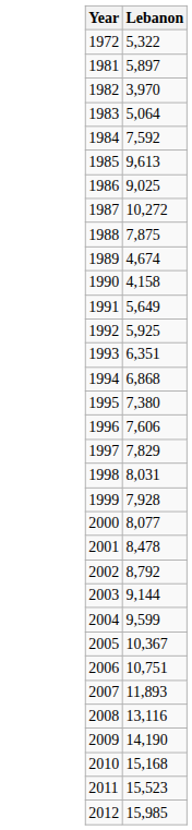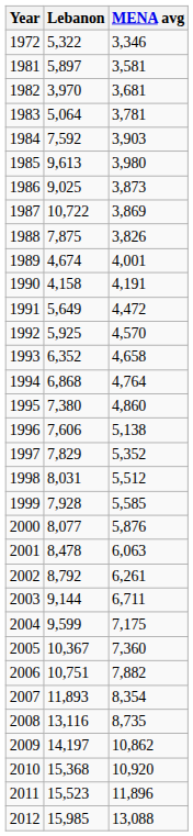+ column: MENA avg | 3,346 | 3,581 | 3,681 | 3,781 | 3,903 | 3,980 | 3,873 | 3,869 | 3,826 | 4,001 | 4,191 | 4,472 | 4,570 | 4,658 | 4,764 | 4,860 | 5,138 | 5,352 | 5,512 | 5,585 | 5,876 | 6,063 | 6,261 | 6,711 | 7,175 | 7,360 | 7,882 | 8,354 | 8,735 | 10,862 | 10,920 | 11,896 | 13,088
1987 | Lebanon: 10,272 -> 10,722
1993 | Lebanon: 6,351 -> 6,352
2009 | Lebanon: 14,190 -> 14,197
2010 | Lebanon: 15,168 -> 15,368
